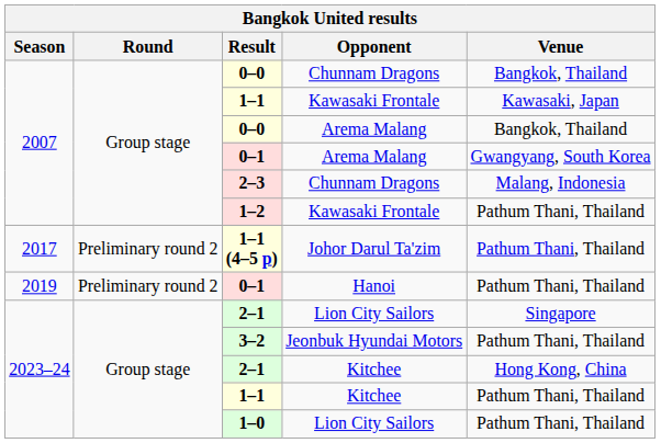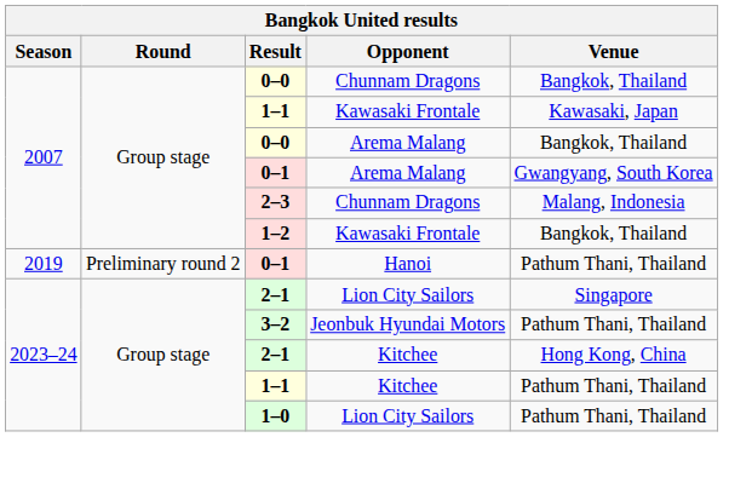1–2 | Venue: Pathum Thani, Thailand -> Bangkok, Thailand
- row: 2017 | Preliminary round 2 | 1–1 (4–5 p) | Johor Darul Ta'zim | Pathum Thani, Thailand
